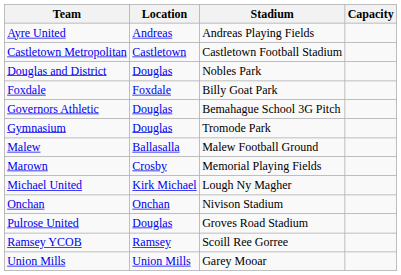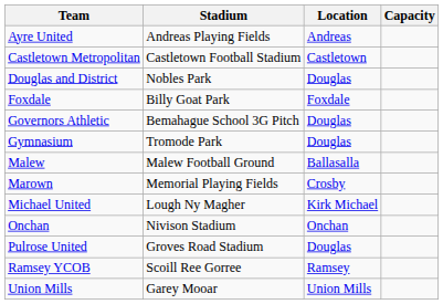columns swapped: Location <-> Stadium
